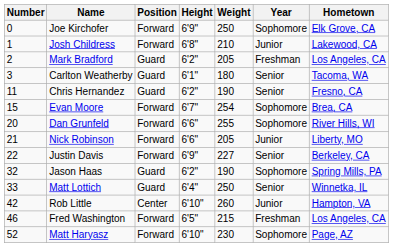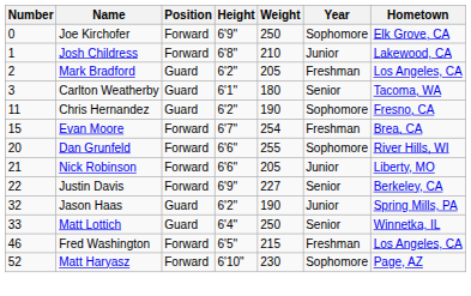Chris Hernandez | Year: Senior -> Sophomore
Evan Moore | Year: Sophomore -> Freshman
Jason Haas | Year: Sophomore -> Junior
- row: 42 | Rob Little | Center | 6'10" | 260 | Junior | Hampton, VA
